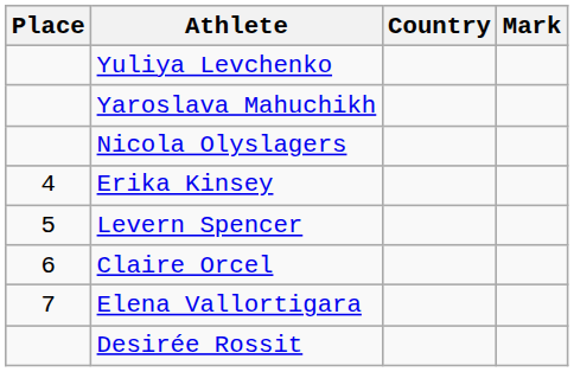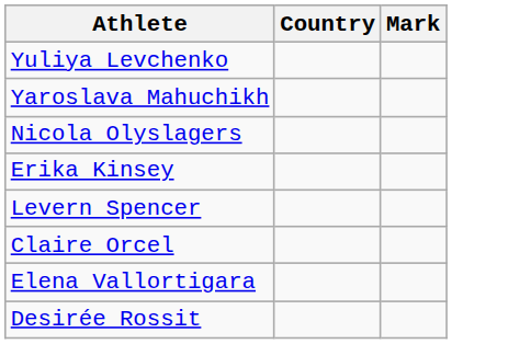- column: Place | 4 | 5 | 6 | 7
